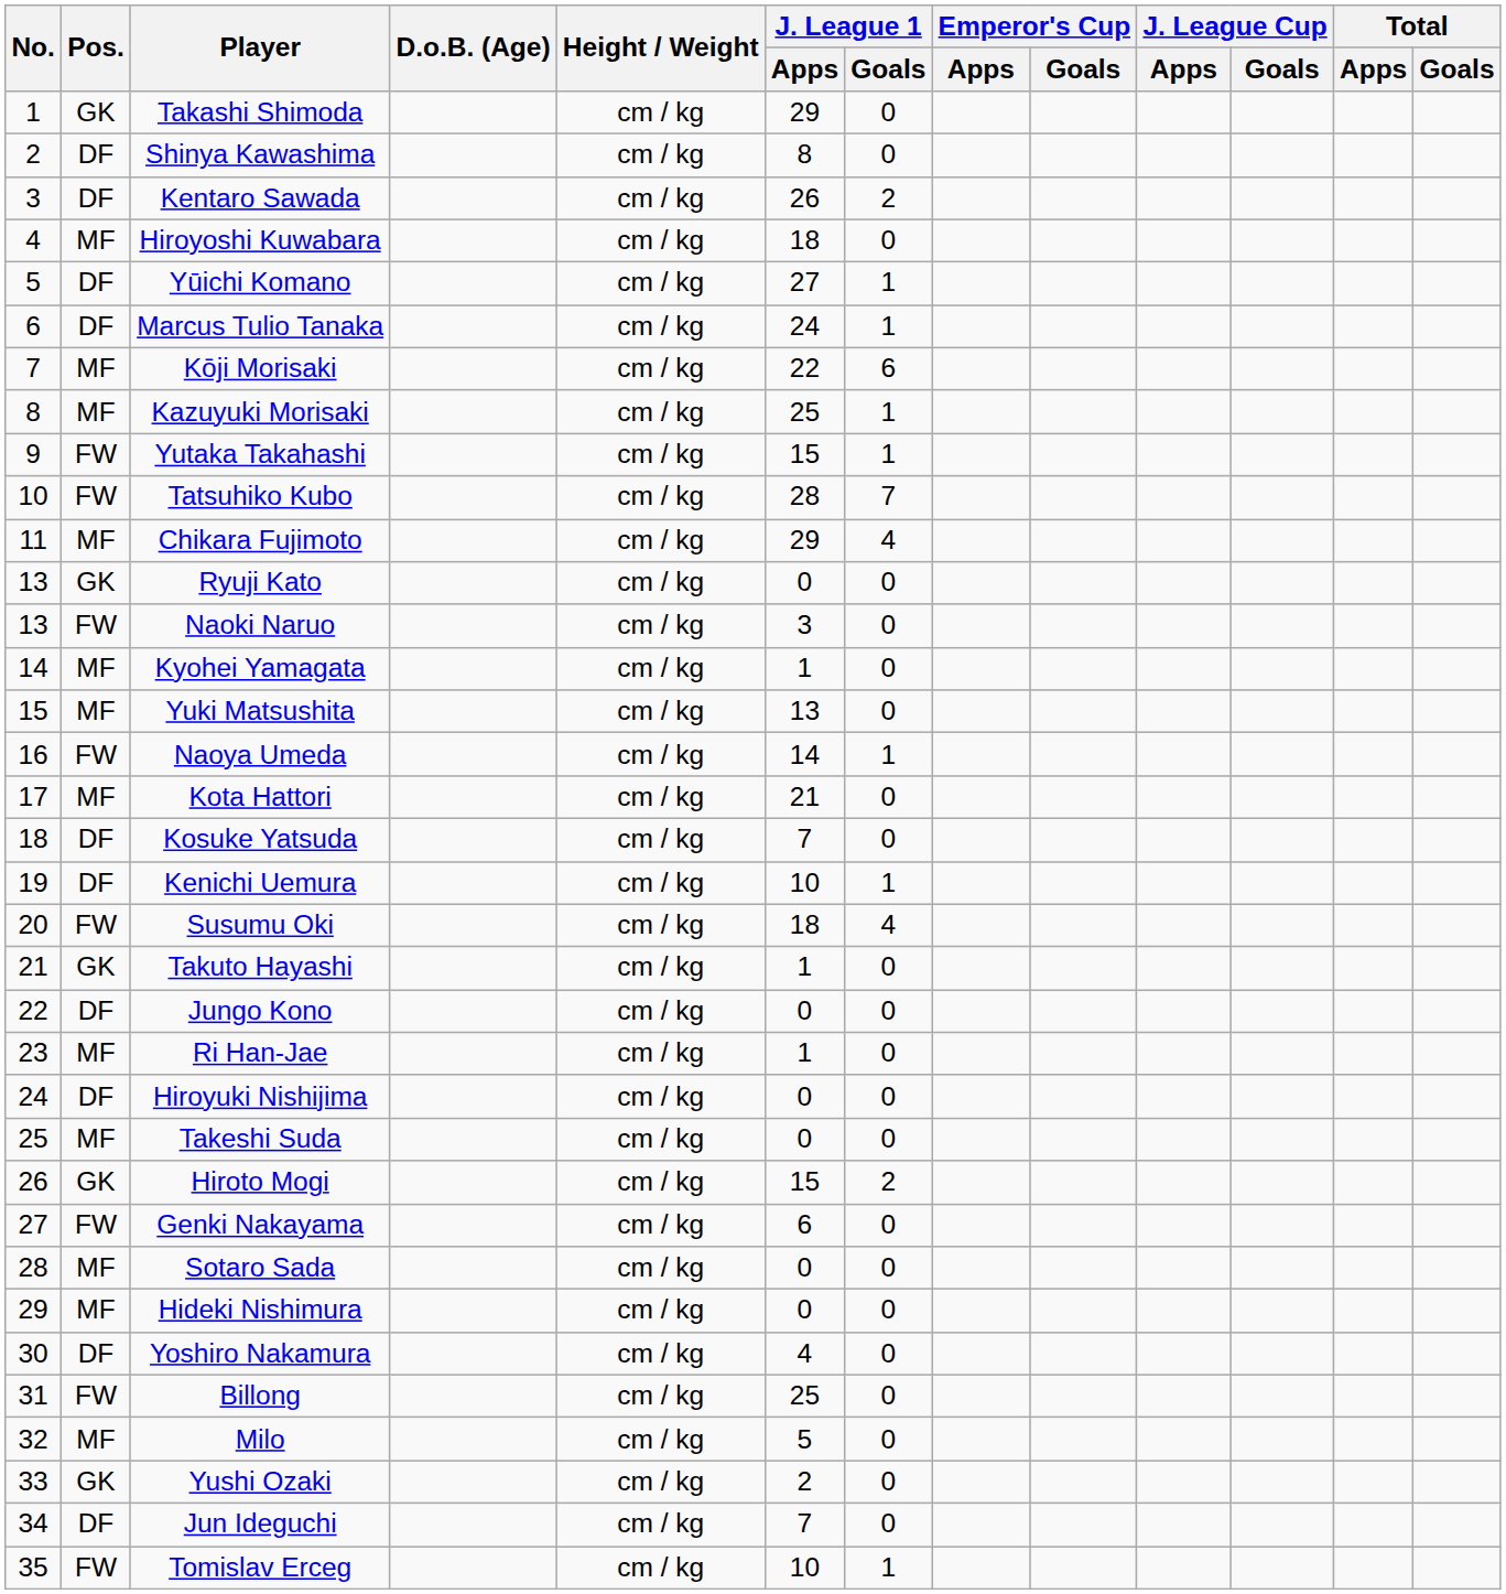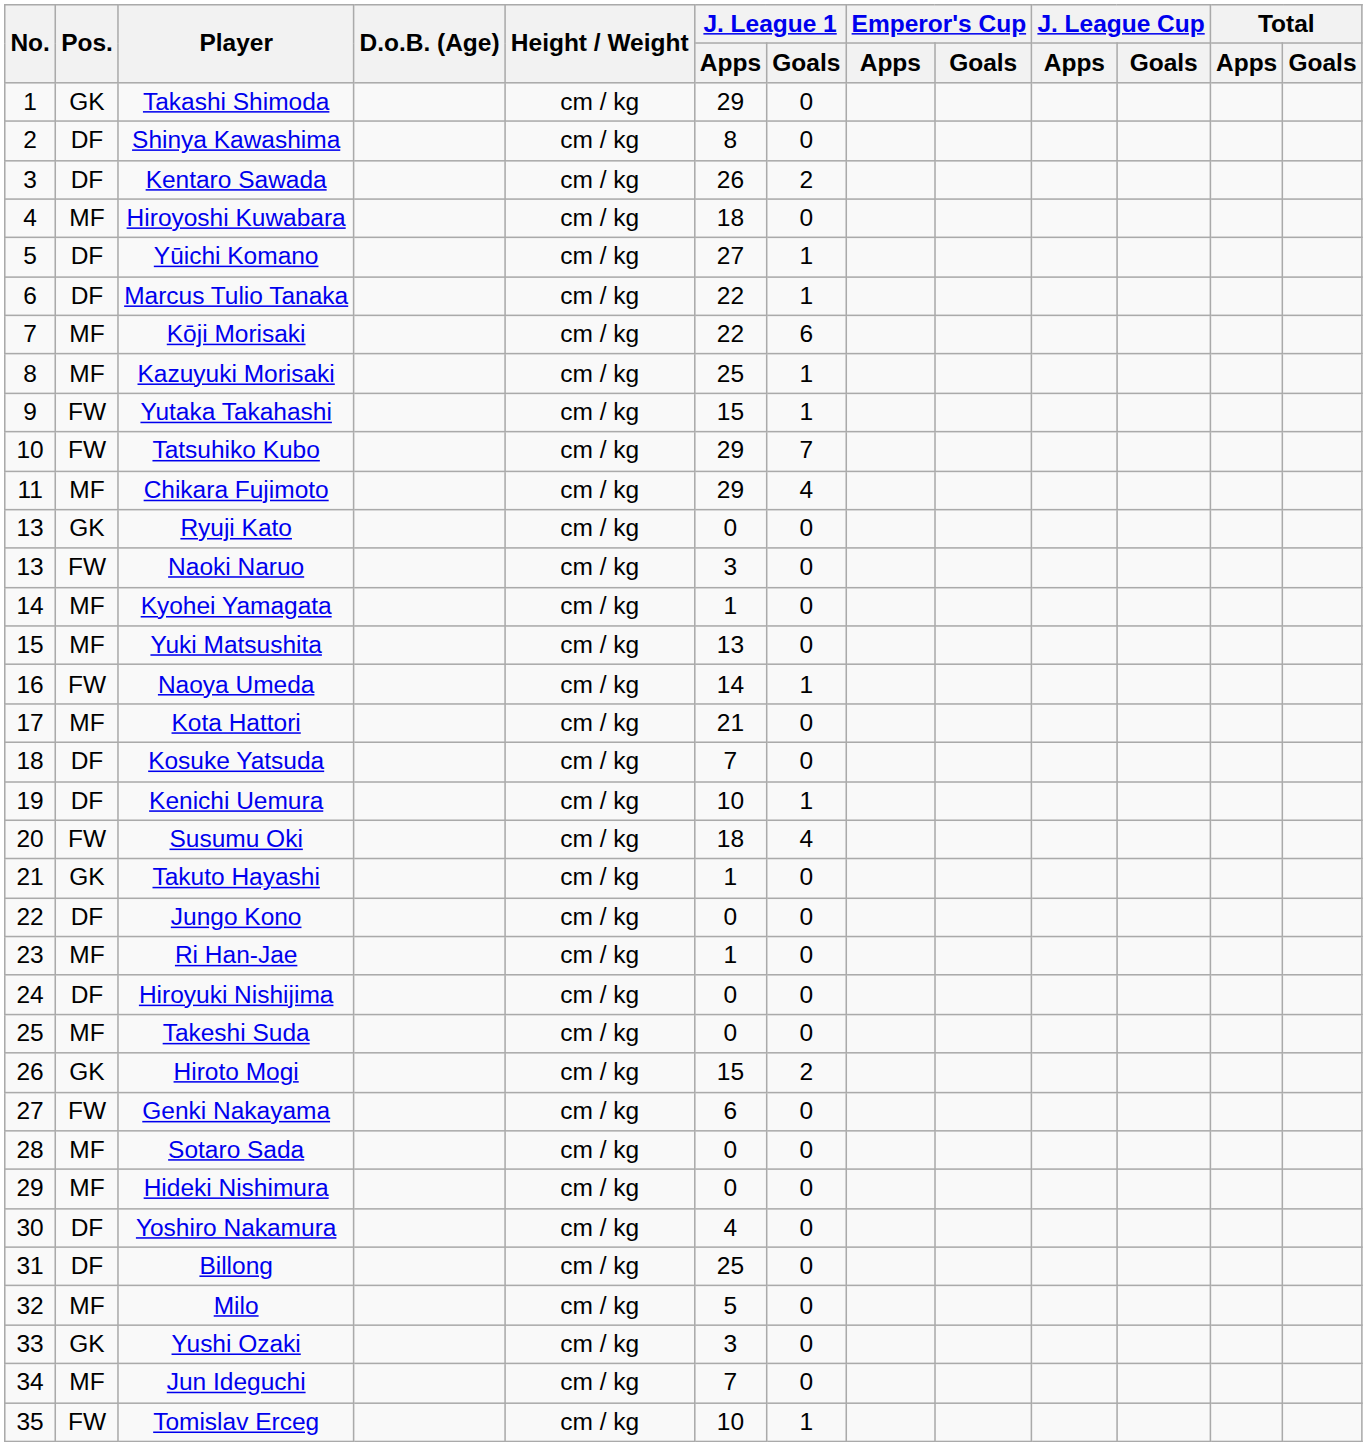Marcus Tulio Tanaka | J. League 1 / Apps: 24 -> 22
Tatsuhiko Kubo | J. League 1 / Apps: 28 -> 29
Billong | Pos.: FW -> DF
Yushi Ozaki | J. League 1 / Apps: 2 -> 3
Jun Ideguchi | Pos.: DF -> MF
